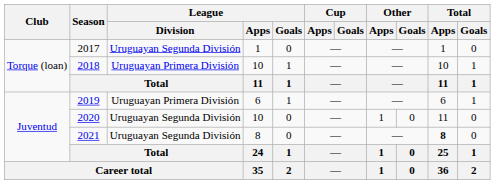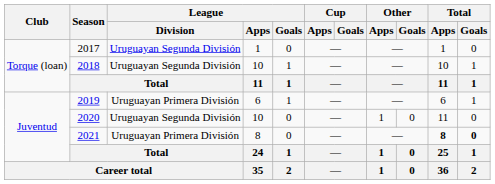2018 | League / Division: Uruguayan Primera División -> Uruguayan Segunda División
2021 | League / Division: Uruguayan Segunda División -> Uruguayan Primera División
2021 | Total / Goals: normal -> bold
